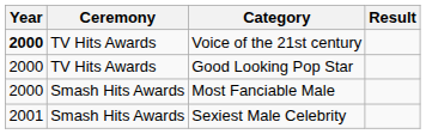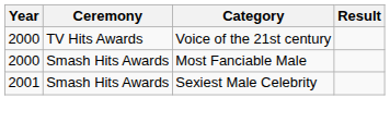Voice of the 21st century | Year: bold -> normal
- row: 2000 | TV Hits Awards | Good Looking Pop Star
